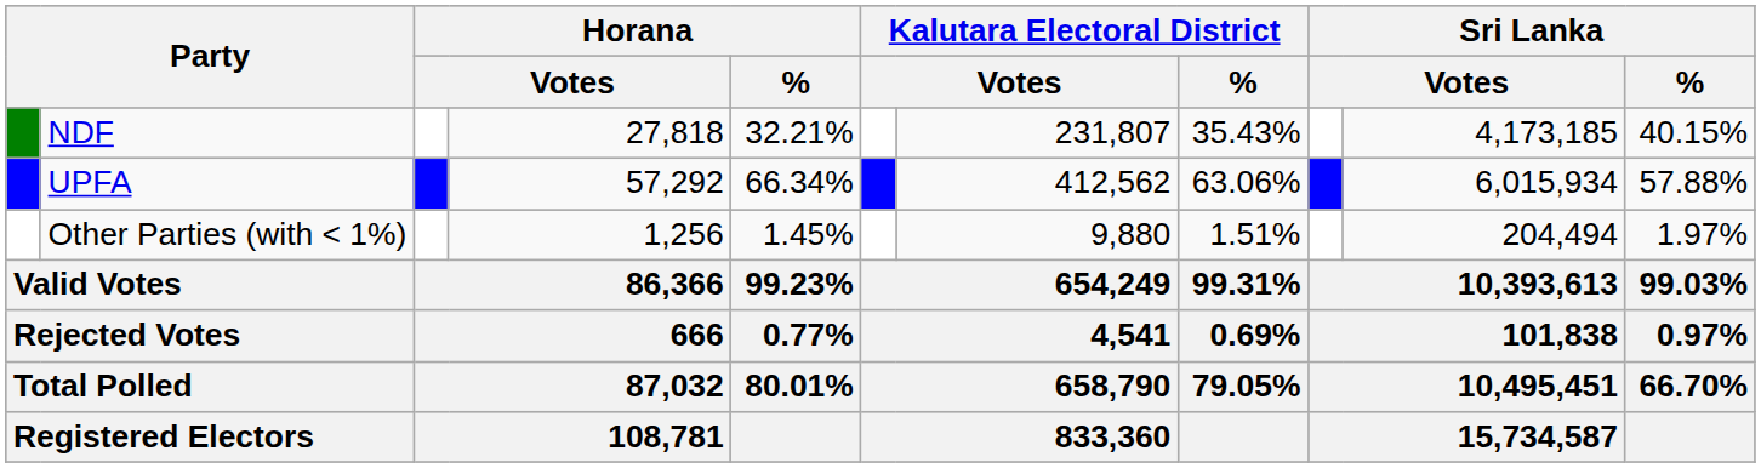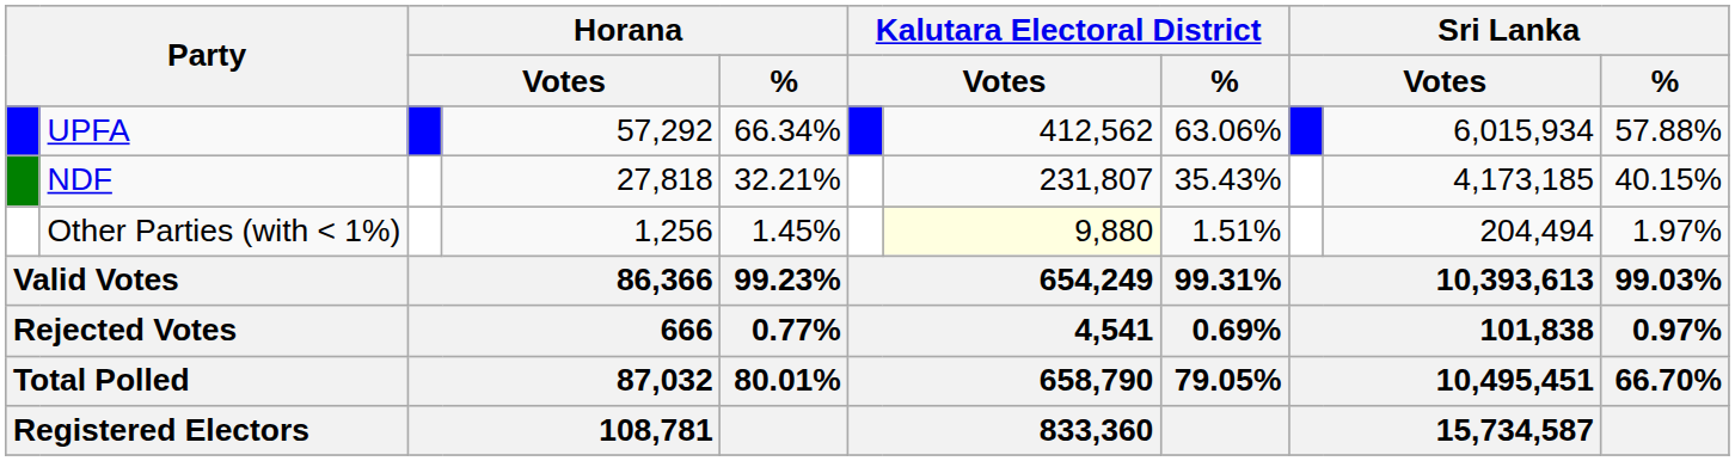rows swapped: UPFA <-> NDF
Other Parties (with < 1%) | column 7: no background -> lightyellow background
